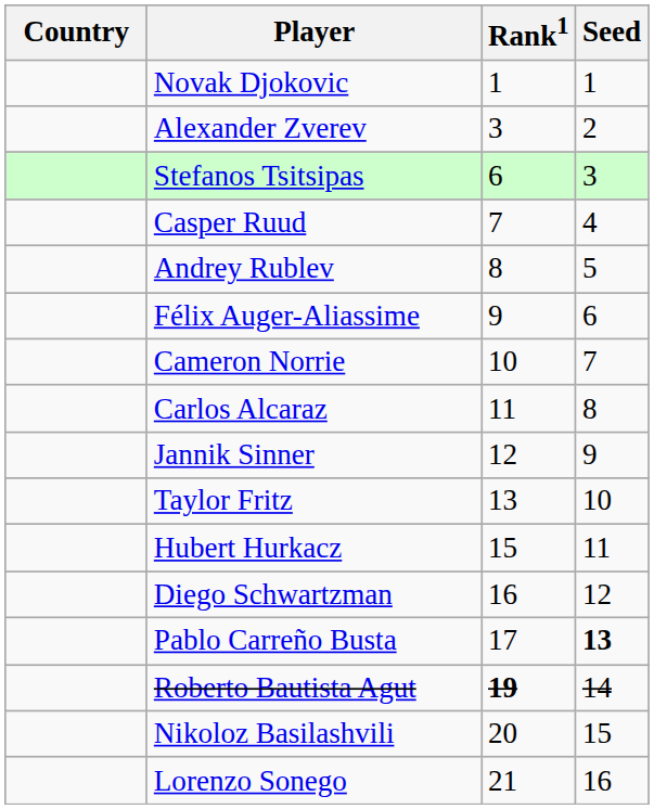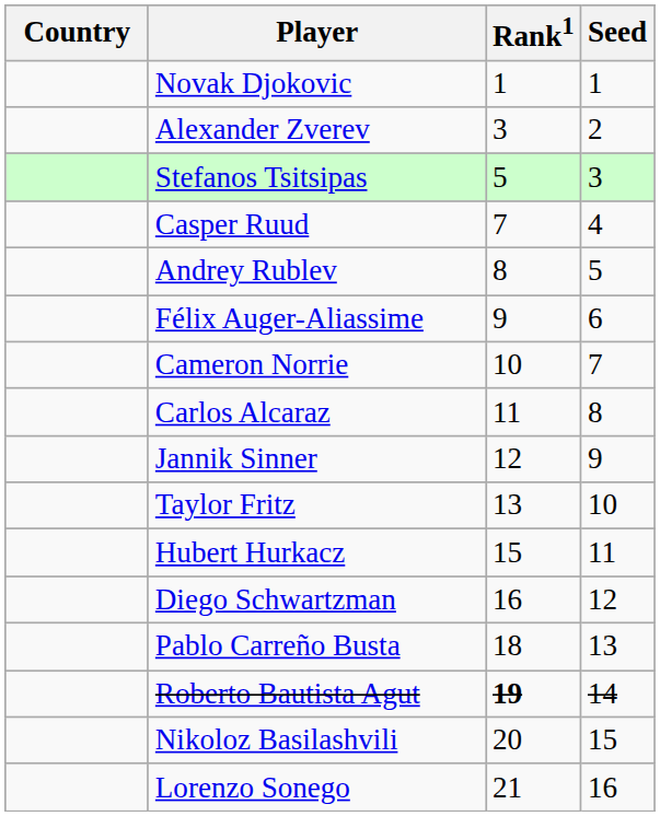Stefanos Tsitsipas | Rank1: 6 -> 5
Pablo Carreño Busta | Rank1: 17 -> 18
Pablo Carreño Busta | Seed: bold -> normal
